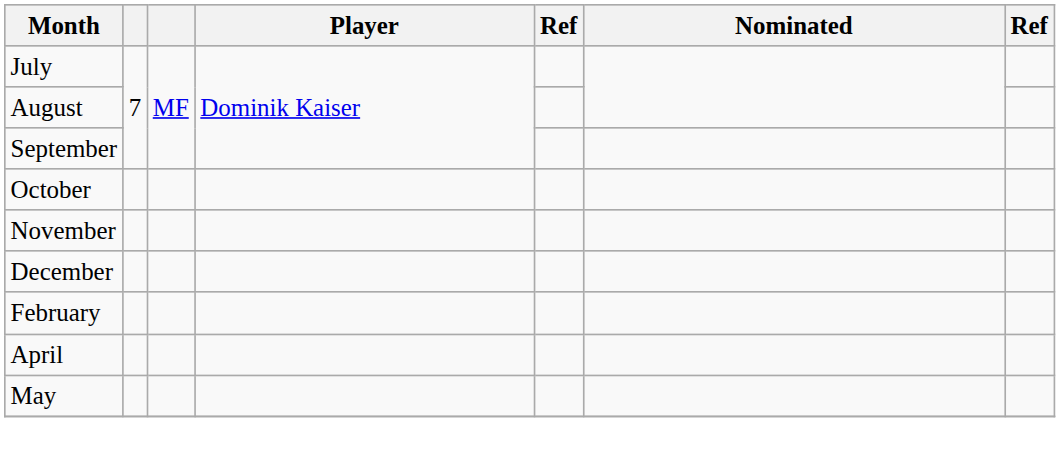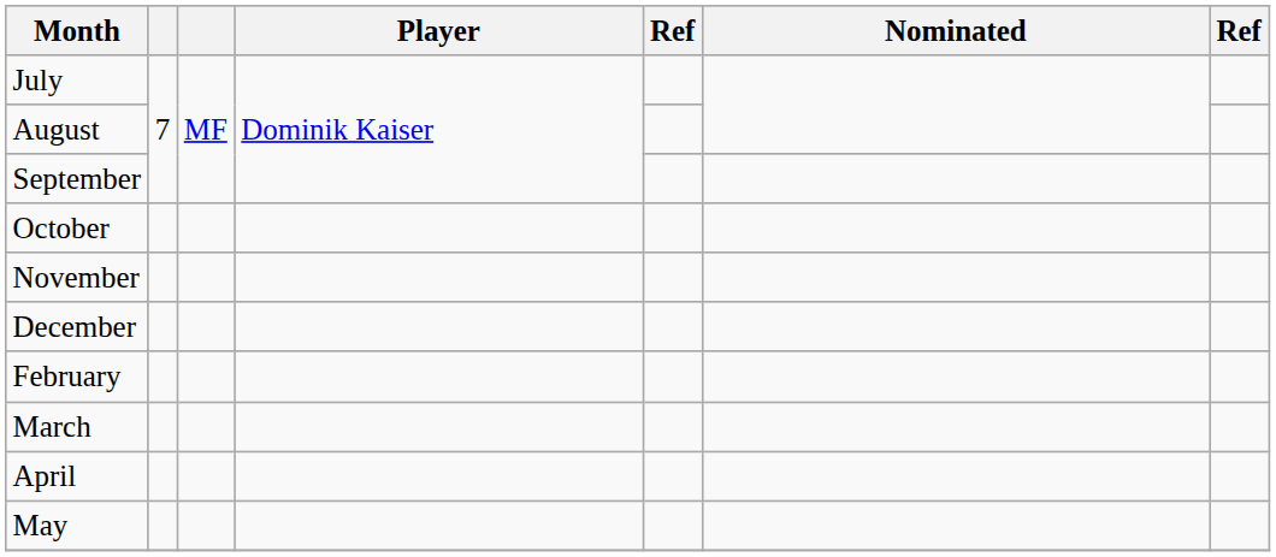+ row: March
